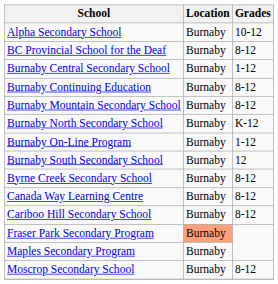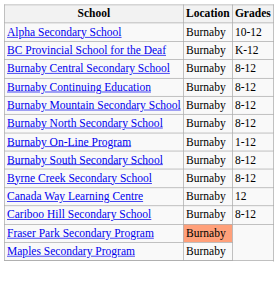BC Provincial School for the Deaf | Grades: 8-12 -> K-12
Burnaby Central Secondary School | Grades: 1-12 -> 8-12
Burnaby North Secondary School | Grades: K-12 -> 8-12
Burnaby South Secondary School | Grades: 12 -> 8-12
Canada Way Learning Centre | Grades: 8-12 -> 12
- row: Moscrop Secondary School | Burnaby | 8-12
